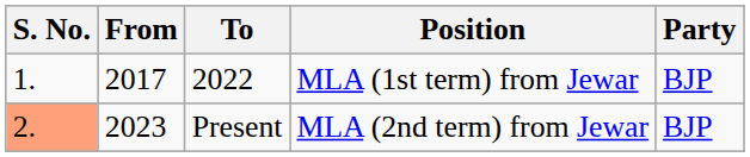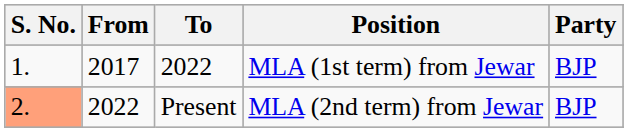Present | From: 2023 -> 2022
